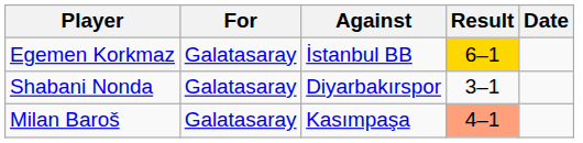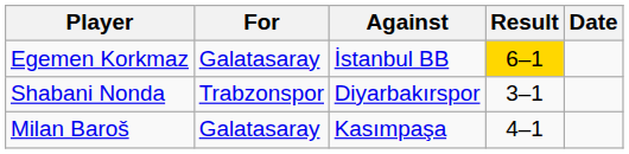Shabani Nonda | For: Galatasaray -> Trabzonspor
Milan Baroš | Result: lightsalmon background -> no background
